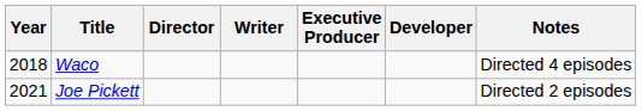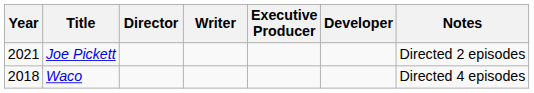rows swapped: Waco <-> Joe Pickett
